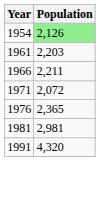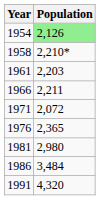+ row: 1958 | 2,210*
1981 | Population: 2,981 -> 2,980
+ row: 1986 | 3,484
